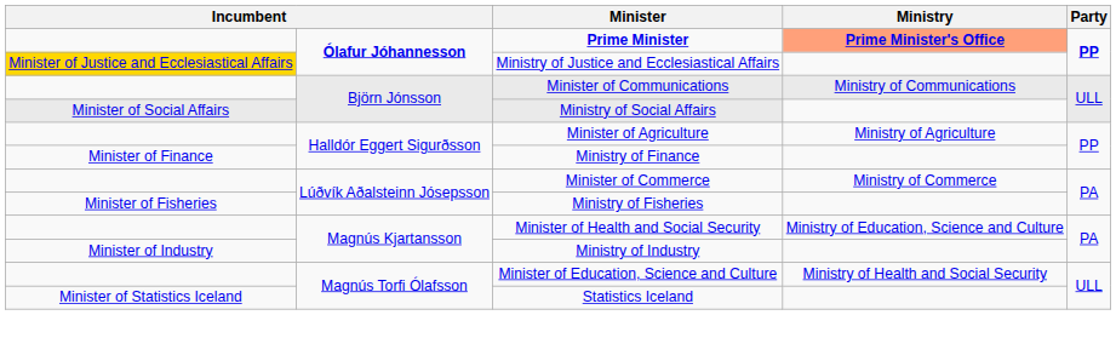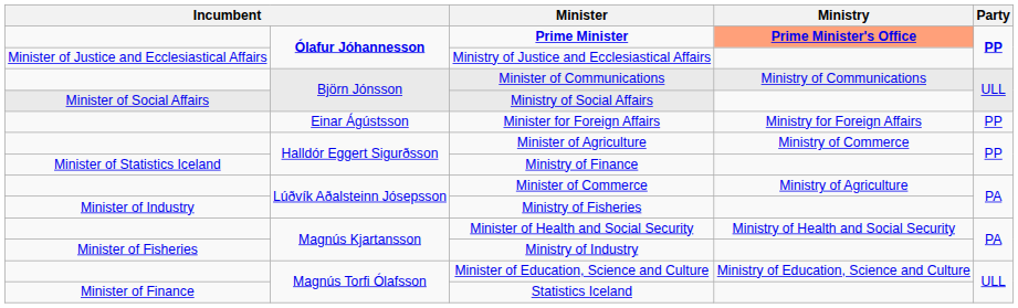Ministry of Justice and Ecclesiastical Affairs | column 1: gold background -> no background
+ row: Einar Ágústsson | Minister for Foreign Affairs | Ministry for Foreign Affairs | PP
Minister of Agriculture | Ministry: Ministry of Agriculture -> Ministry of Commerce
Ministry of Finance | column 1: Minister of Finance -> Minister of Statistics Iceland
Minister of Commerce | Ministry: Ministry of Commerce -> Ministry of Agriculture
Ministry of Fisheries | column 1: Minister of Fisheries -> Minister of Industry
Minister of Health and Social Security | Ministry: Ministry of Education, Science and Culture -> Ministry of Health and Social Security
Ministry of Industry | column 1: Minister of Industry -> Minister of Fisheries
Minister of Education, Science and Culture | Ministry: Ministry of Health and Social Security -> Ministry of Education, Science and Culture
Statistics Iceland | column 1: Minister of Statistics Iceland -> Minister of Finance
